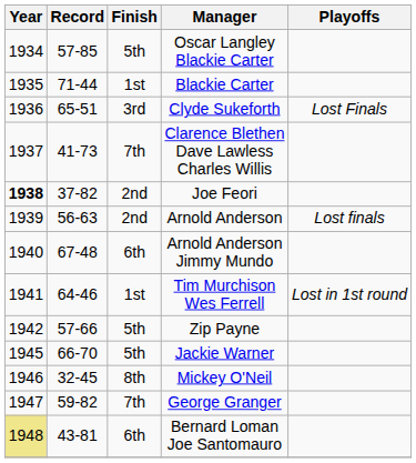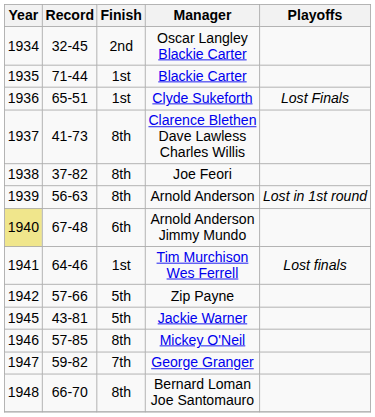Oscar Langley Blackie Carter | Record: 57-85 -> 32-45
Oscar Langley Blackie Carter | Finish: 5th -> 2nd
Clyde Sukeforth | Finish: 3rd -> 1st
Clarence Blethen Dave Lawless Charles Willis | Finish: 7th -> 8th
Joe Feori | Year: bold -> normal
Joe Feori | Finish: 2nd -> 8th
Arnold Anderson | Finish: 2nd -> 8th
Arnold Anderson | Playoffs: Lost finals -> Lost in 1st round
Arnold Anderson Jimmy Mundo | Year: no background -> khaki background
Tim Murchison Wes Ferrell | Playoffs: Lost in 1st round -> Lost finals
Jackie Warner | Record: 66-70 -> 43-81
Mickey O'Neil | Record: 32-45 -> 57-85
Bernard Loman Joe Santomauro | Year: khaki background -> no background
Bernard Loman Joe Santomauro | Record: 43-81 -> 66-70
Bernard Loman Joe Santomauro | Finish: 6th -> 8th
